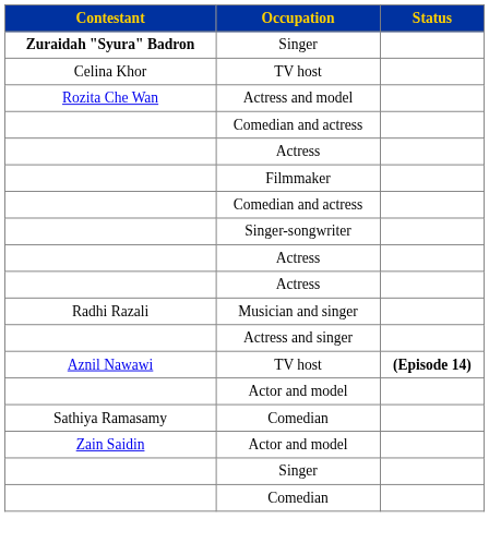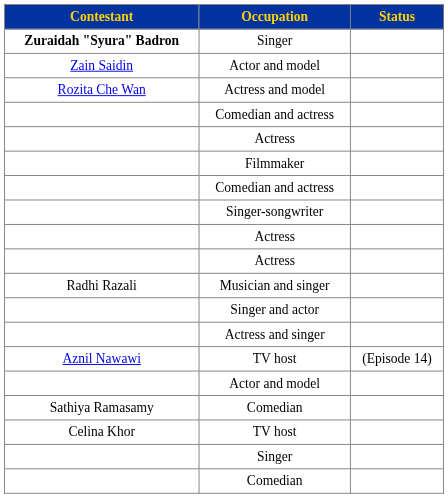rows swapped: Celina Khor / TV host <-> Zain Saidin / Actor and model
+ row: Singer and actor
Aznil Nawawi / TV host | Status: bold -> normal
